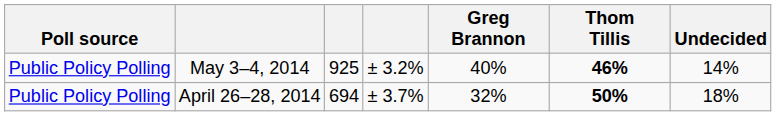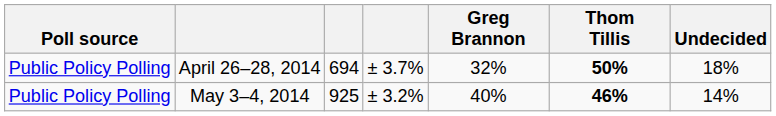rows swapped: April 26–28, 2014 <-> May 3–4, 2014
